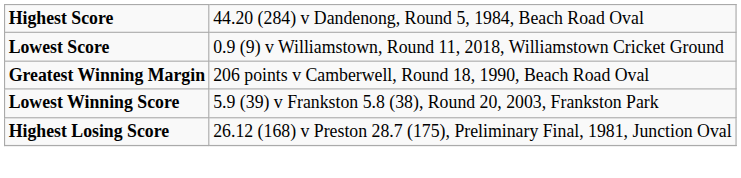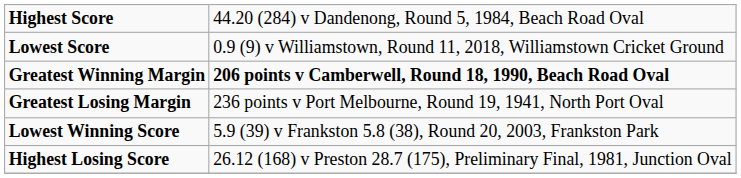Greatest Winning Margin | column 2: normal -> bold
+ row: Greatest Losing Margin | 236 points v Port Melbourne, Round 19, 1941, North Port Oval
